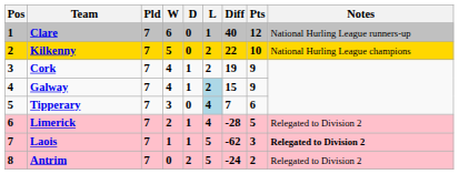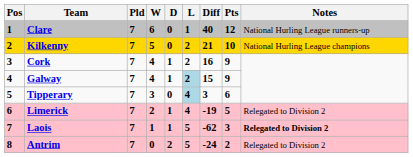Kilkenny | Diff: 22 -> 21
Cork | Diff: 19 -> 16
Tipperary | Diff: 7 -> 3
Limerick | Diff: -28 -> -19
